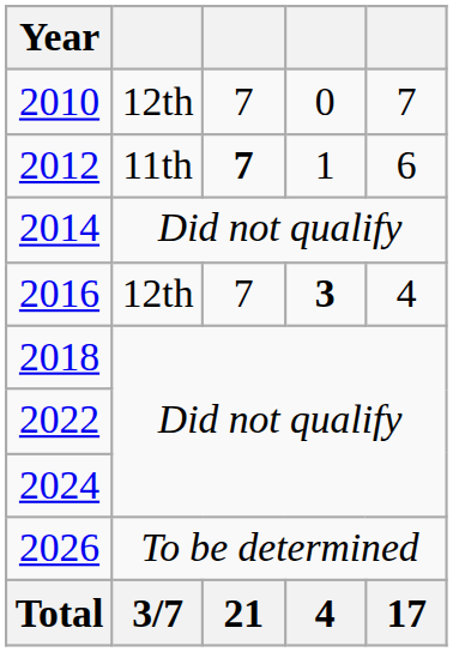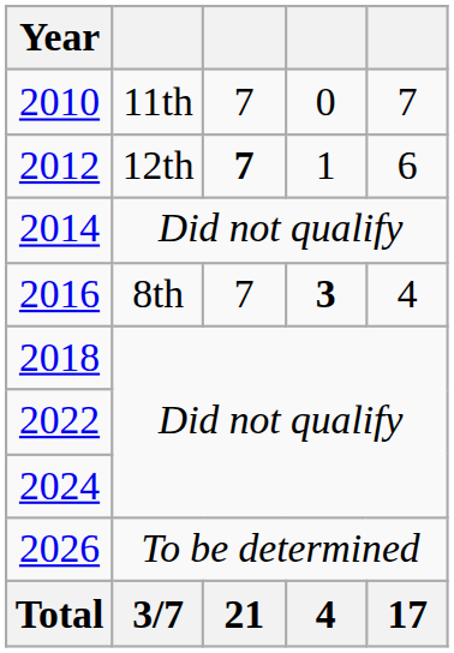2010 | column 2: 12th -> 11th
2012 | column 2: 11th -> 12th
2016 | column 2: 12th -> 8th
